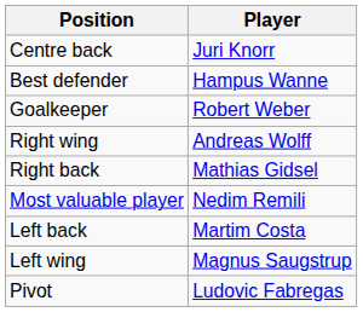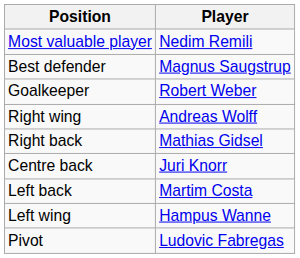rows swapped: Most valuable player <-> Centre back
Best defender | Player: Hampus Wanne -> Magnus Saugstrup
Left wing | Player: Magnus Saugstrup -> Hampus Wanne
